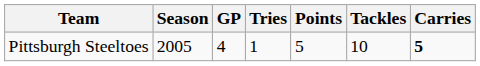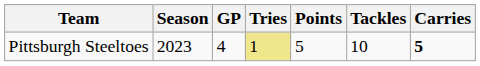Pittsburgh Steeltoes | Season: 2005 -> 2023
Pittsburgh Steeltoes | Tries: no background -> khaki background
